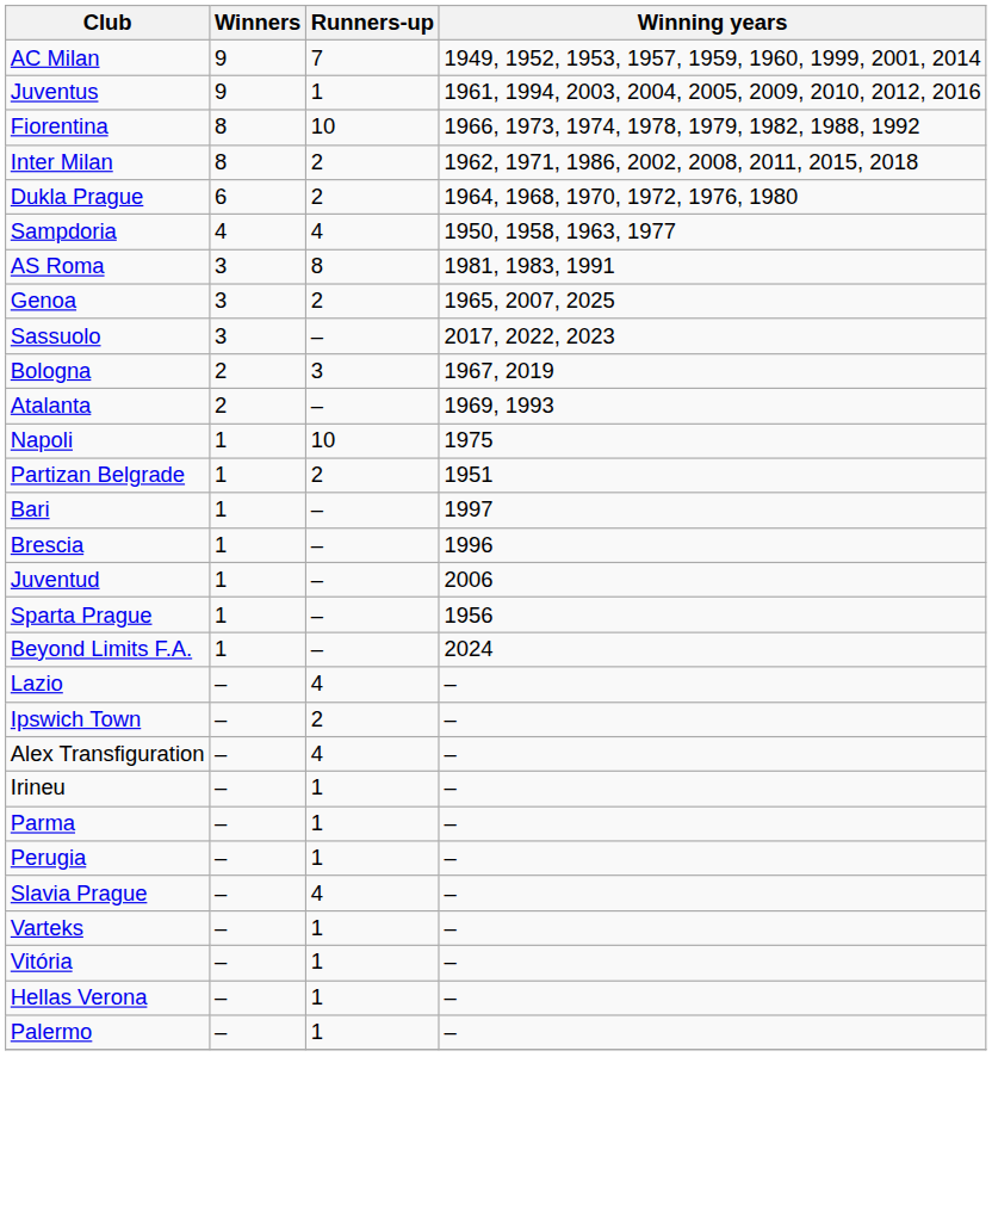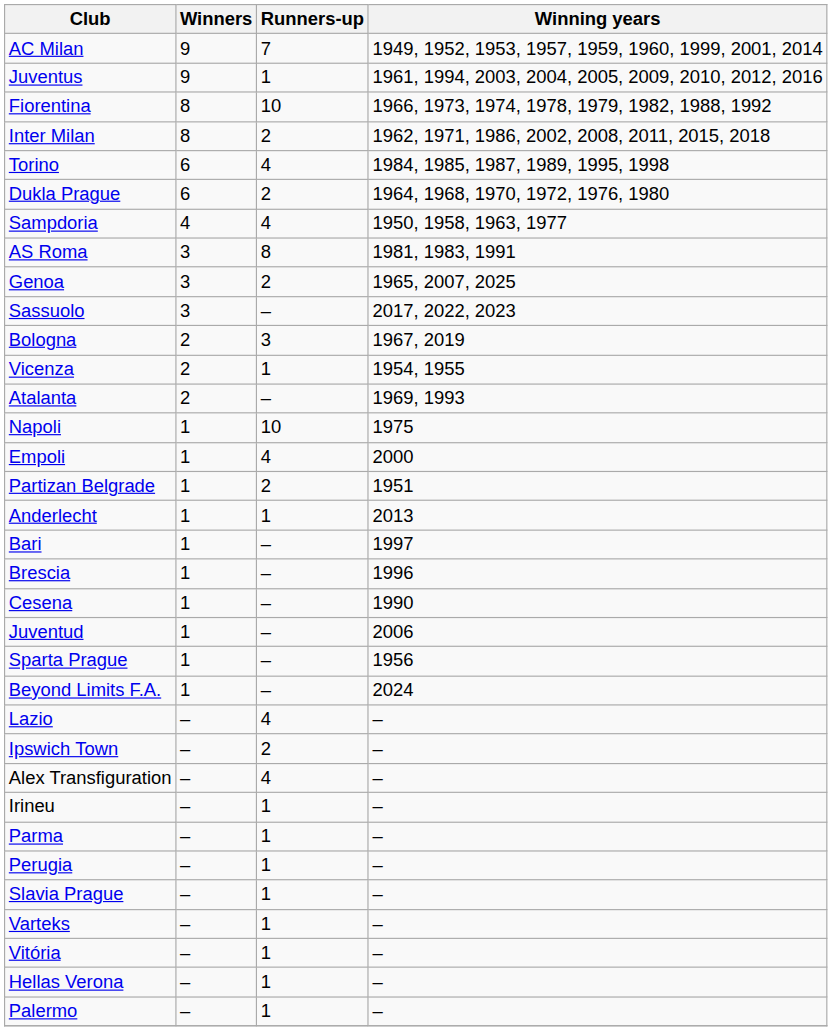+ row: Torino | 6 | 4 | 1984, 1985, 1987, 1989, 1995, 1998
+ row: Vicenza | 2 | 1 | 1954, 1955
+ row: Empoli | 1 | 4 | 2000
+ row: Anderlecht | 1 | 1 | 2013
+ row: Cesena | 1 | – | 1990
Slavia Prague | Runners-up: 4 -> 1
